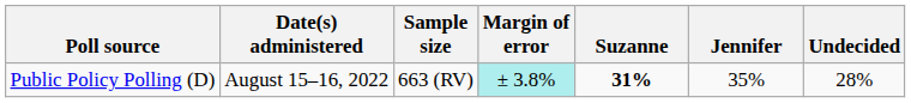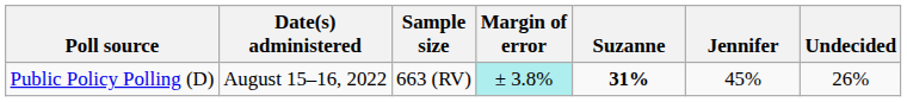Public Policy Polling (D) | Jennifer: 35% -> 45%
Public Policy Polling (D) | Undecided: 28% -> 26%
